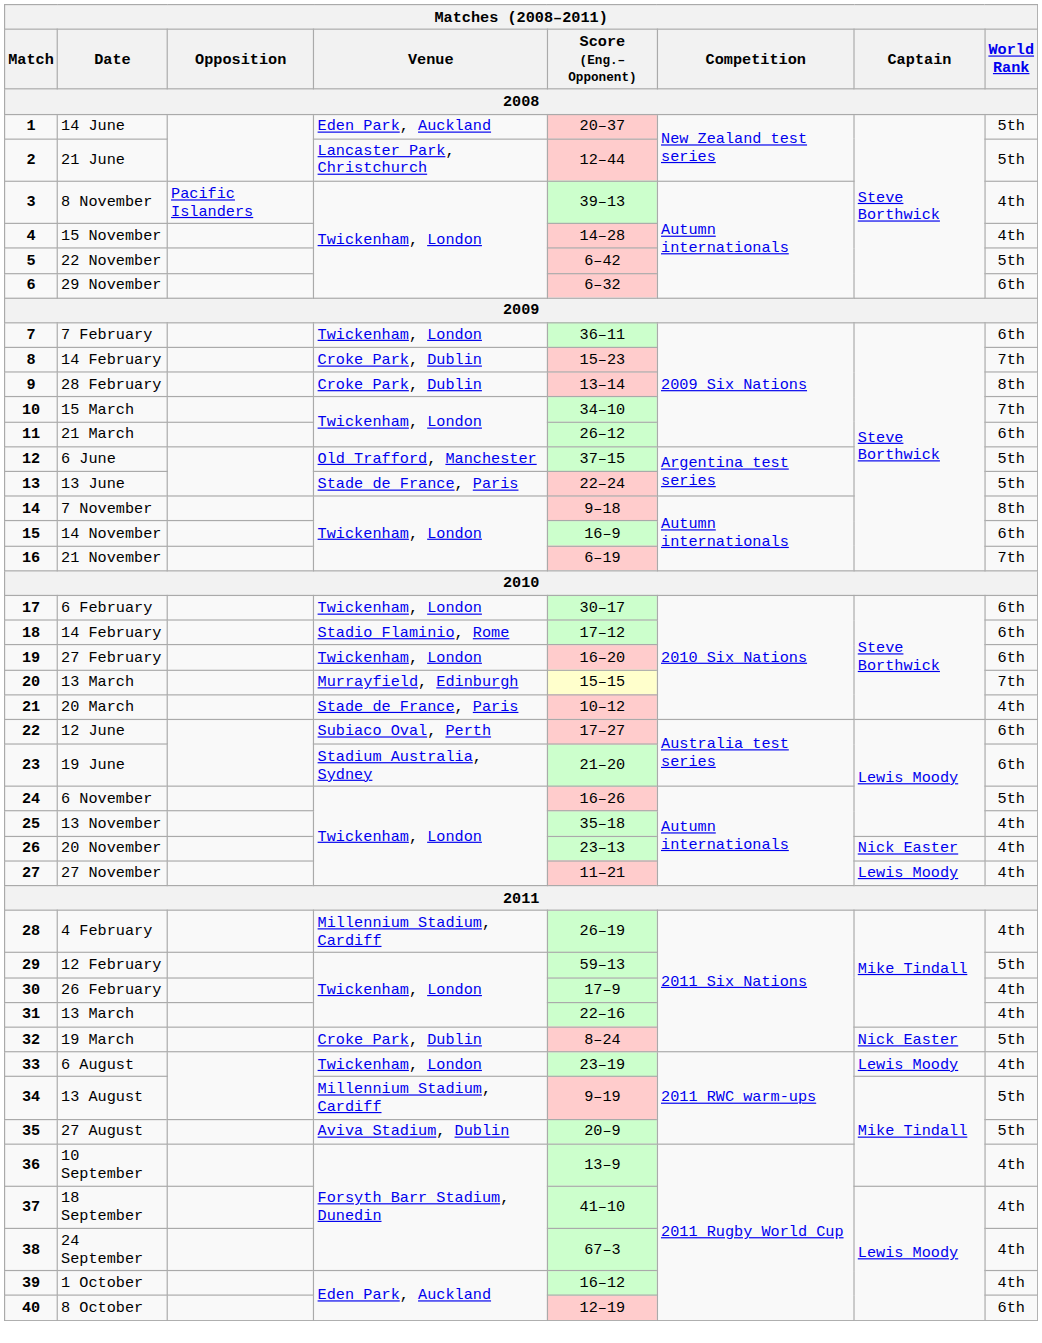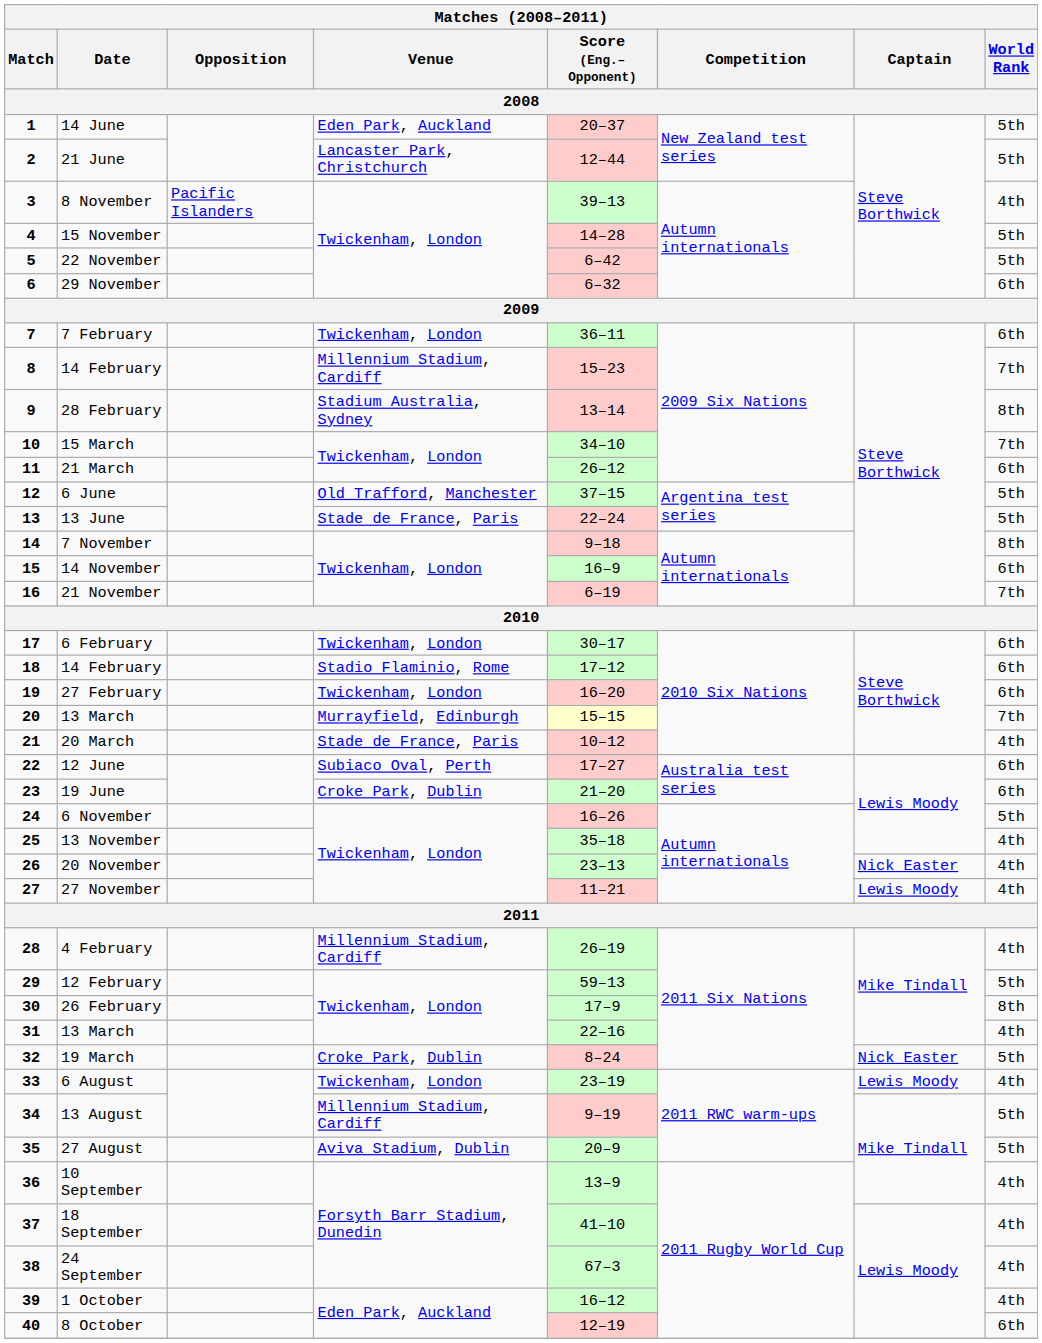15 November | World Rank: 4th -> 5th
8 / 14 February | Venue: Croke Park, Dublin -> Millennium Stadium, Cardiff
28 February | Venue: Croke Park, Dublin -> Stadium Australia, Sydney
19 June | Venue: Stadium Australia, Sydney -> Croke Park, Dublin
26 February | World Rank: 4th -> 8th
